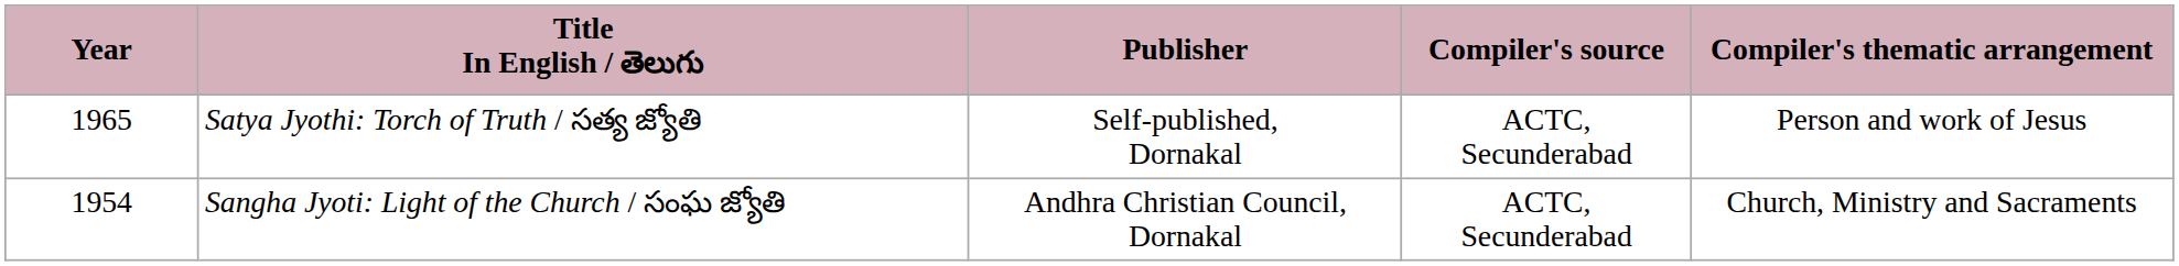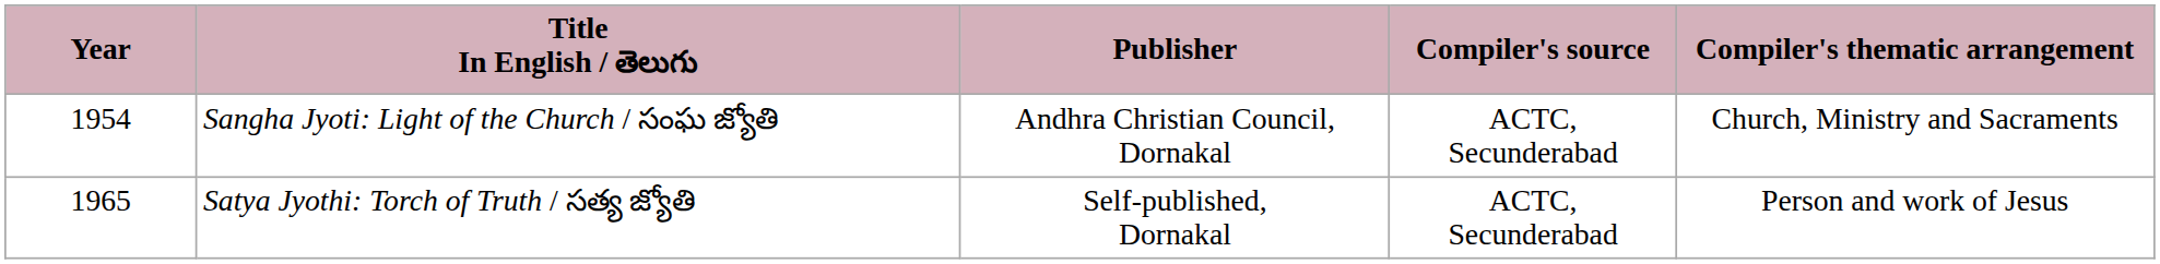rows swapped: Sangha Jyoti: Light of the Church / సంఘ జ్యోతి <-> Satya Jyothi: Torch of Truth / సత్య జ్యోతి
